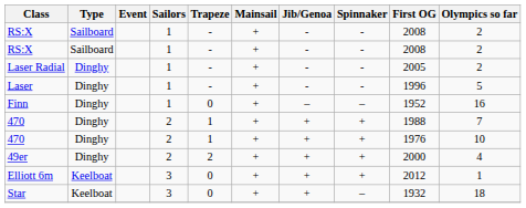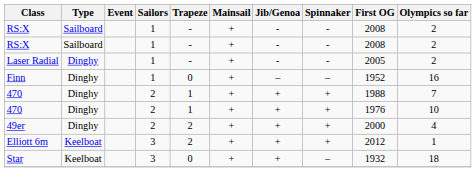- row: Laser | Dinghy | 1 | - | + | - | - | 1996 | 5
Elliott 6m | Trapeze: 0 -> 2
